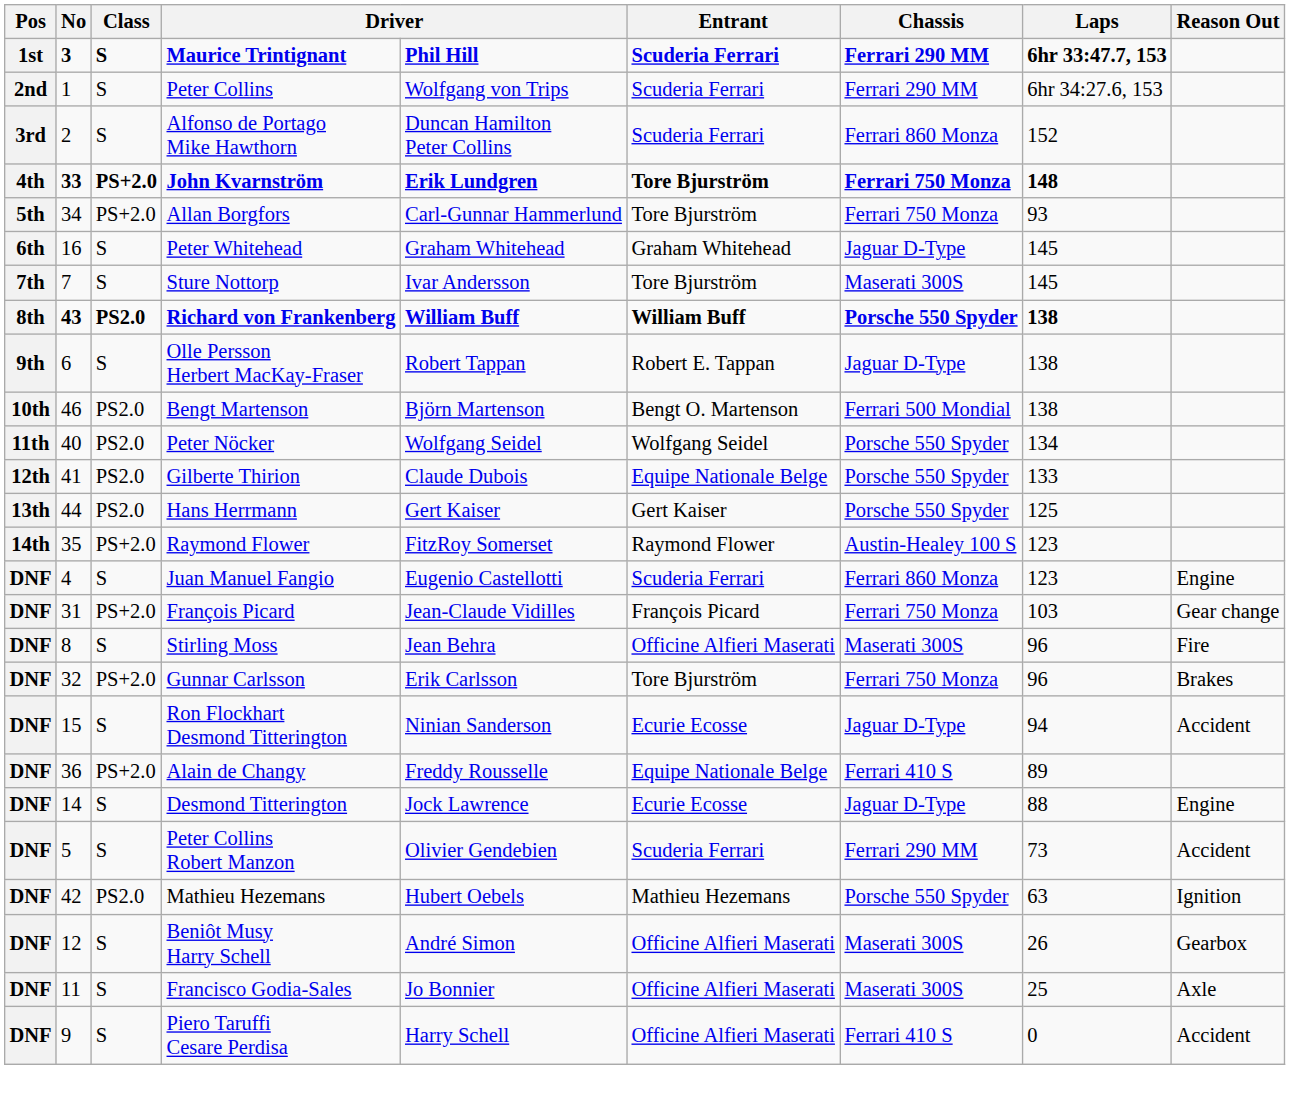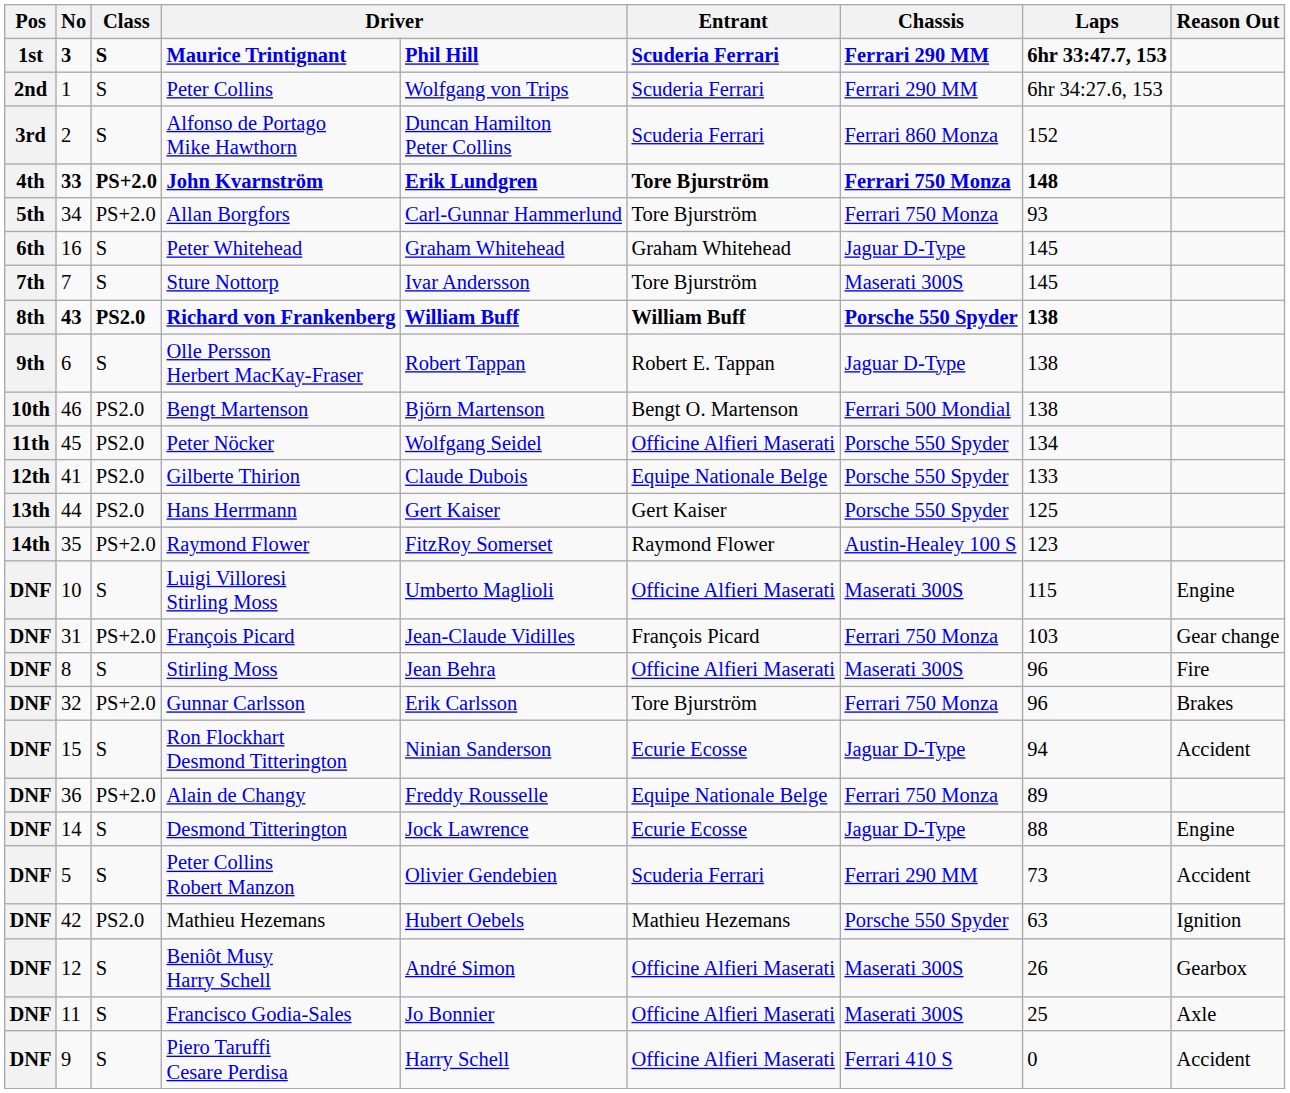Peter Nöcker | No: 40 -> 45
Peter Nöcker | Entrant: Wolfgang Seidel -> Officine Alfieri Maserati
- row: DNF | 4 | S | Juan Manuel Fangio | Eugenio Castellotti | Scuderia Ferrari | Ferrari 860 Monza | 123 | Engine
+ row: DNF | 10 | S | Luigi Villoresi Stirling Moss | Umberto Maglioli | Officine Alfieri Maserati | Maserati 300S | 115 | Engine
Alain de Changy | Chassis: Ferrari 410 S -> Ferrari 750 Monza
